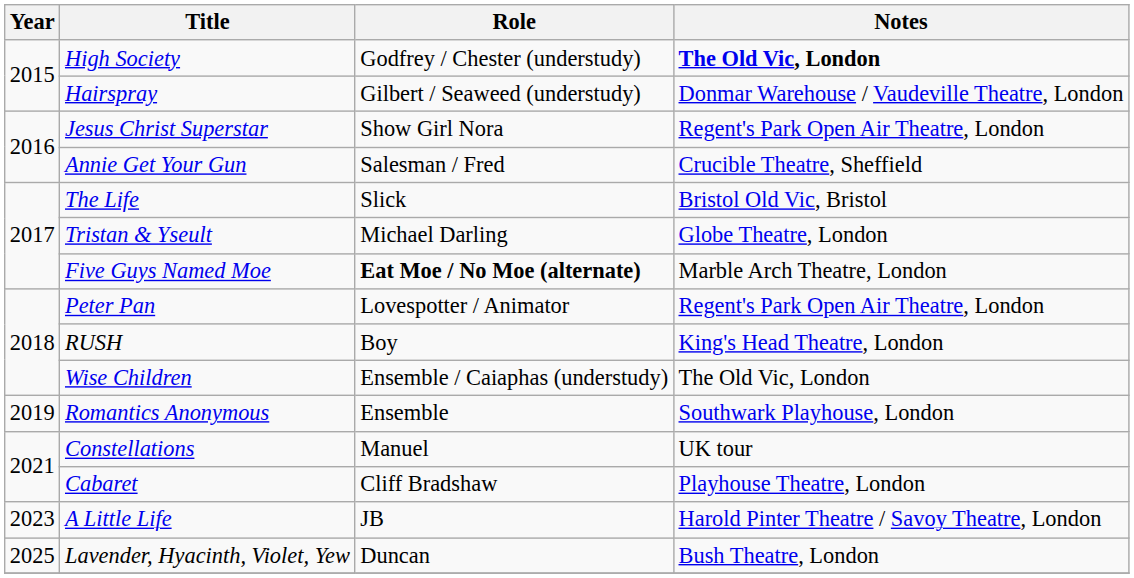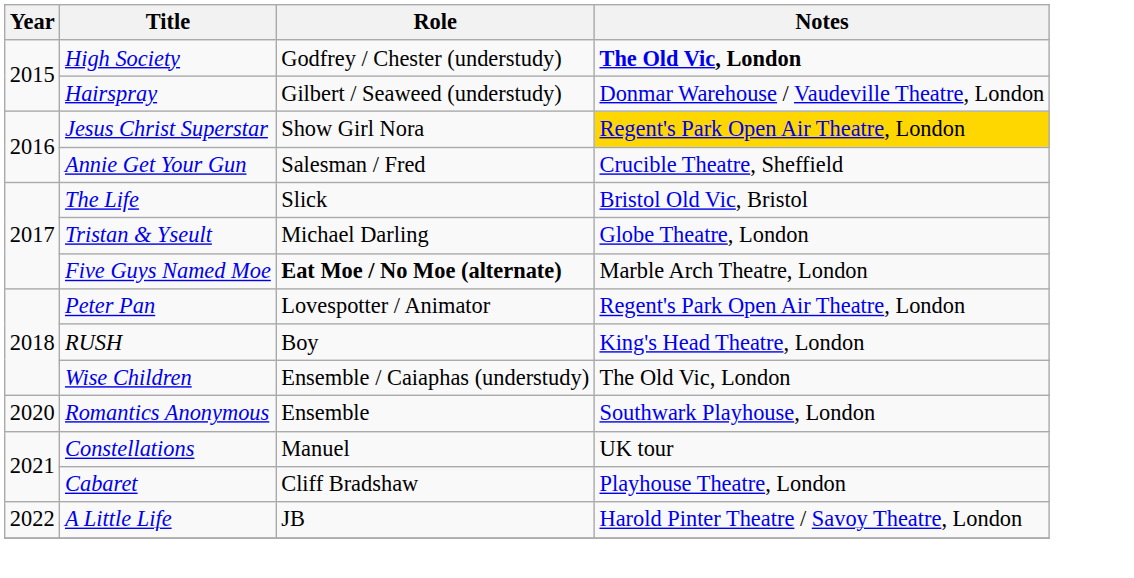Jesus Christ Superstar | Notes: no background -> gold background
Romantics Anonymous | Year: 2019 -> 2020
A Little Life | Year: 2023 -> 2022
- row: 2025 | Lavender, Hyacinth, Violet, Yew | Duncan | Bush Theatre, London
